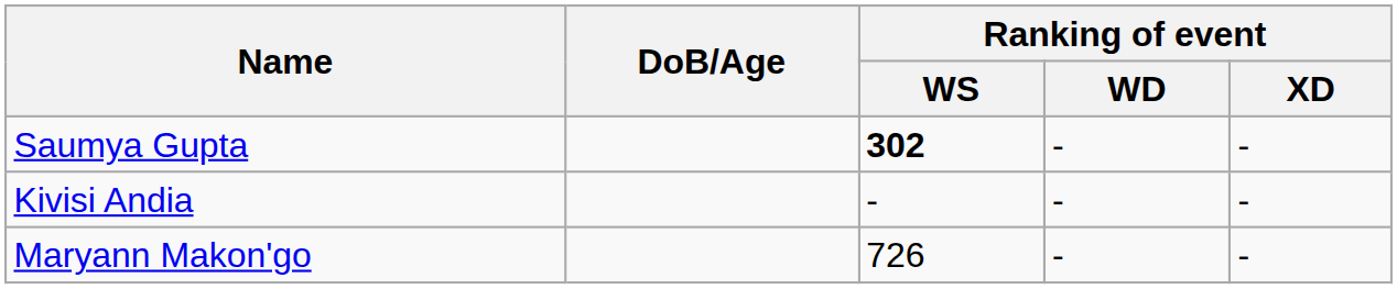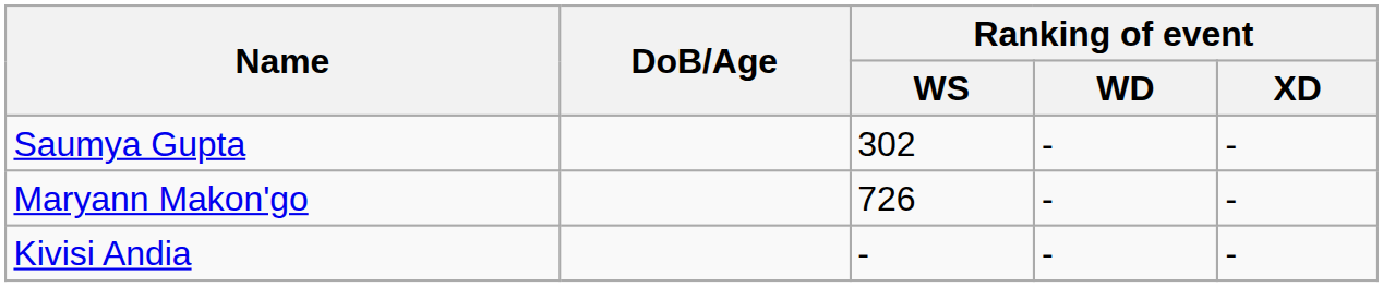Saumya Gupta | Ranking of event / WS: bold -> normal
rows swapped: Maryann Makon'go <-> Kivisi Andia
